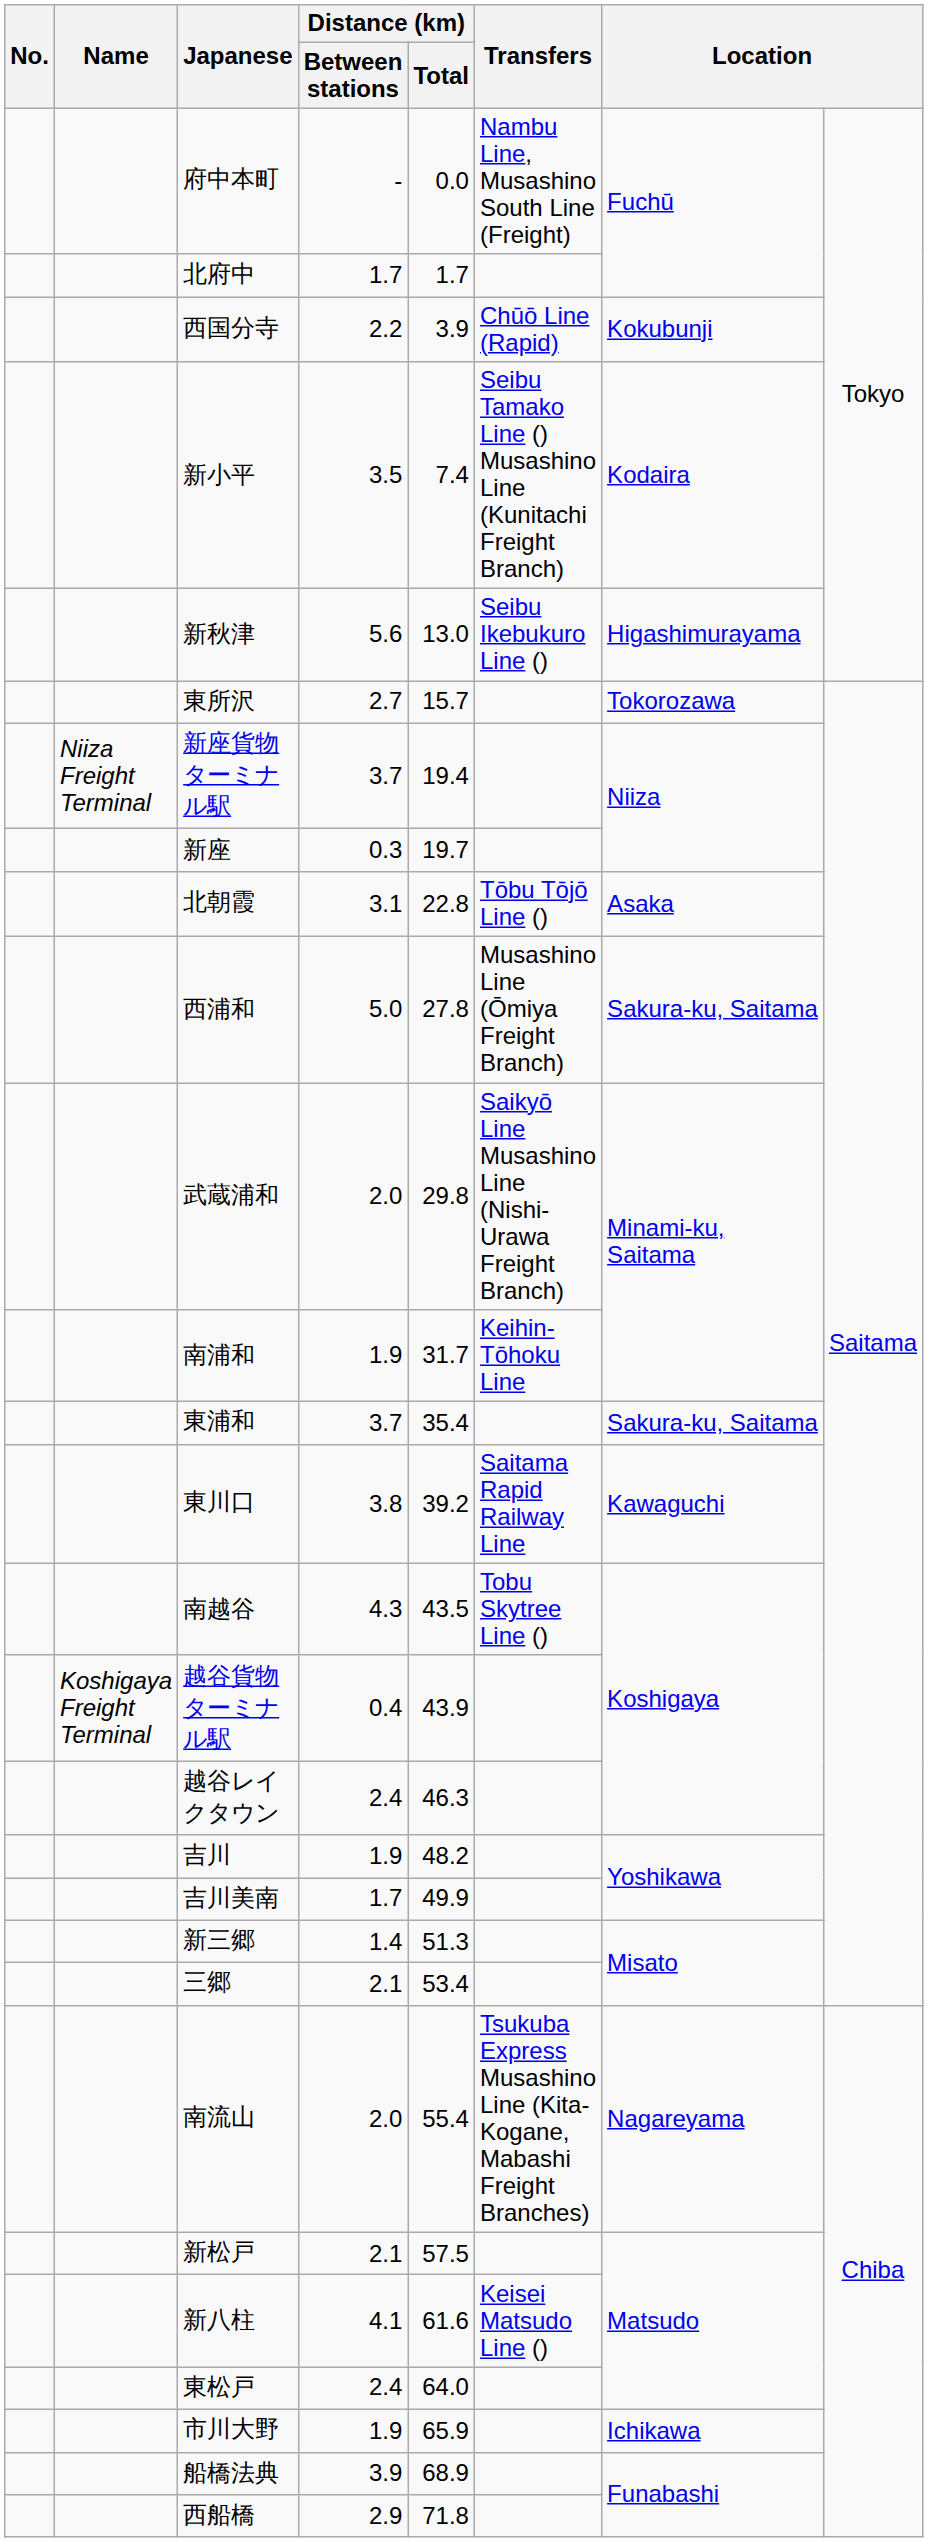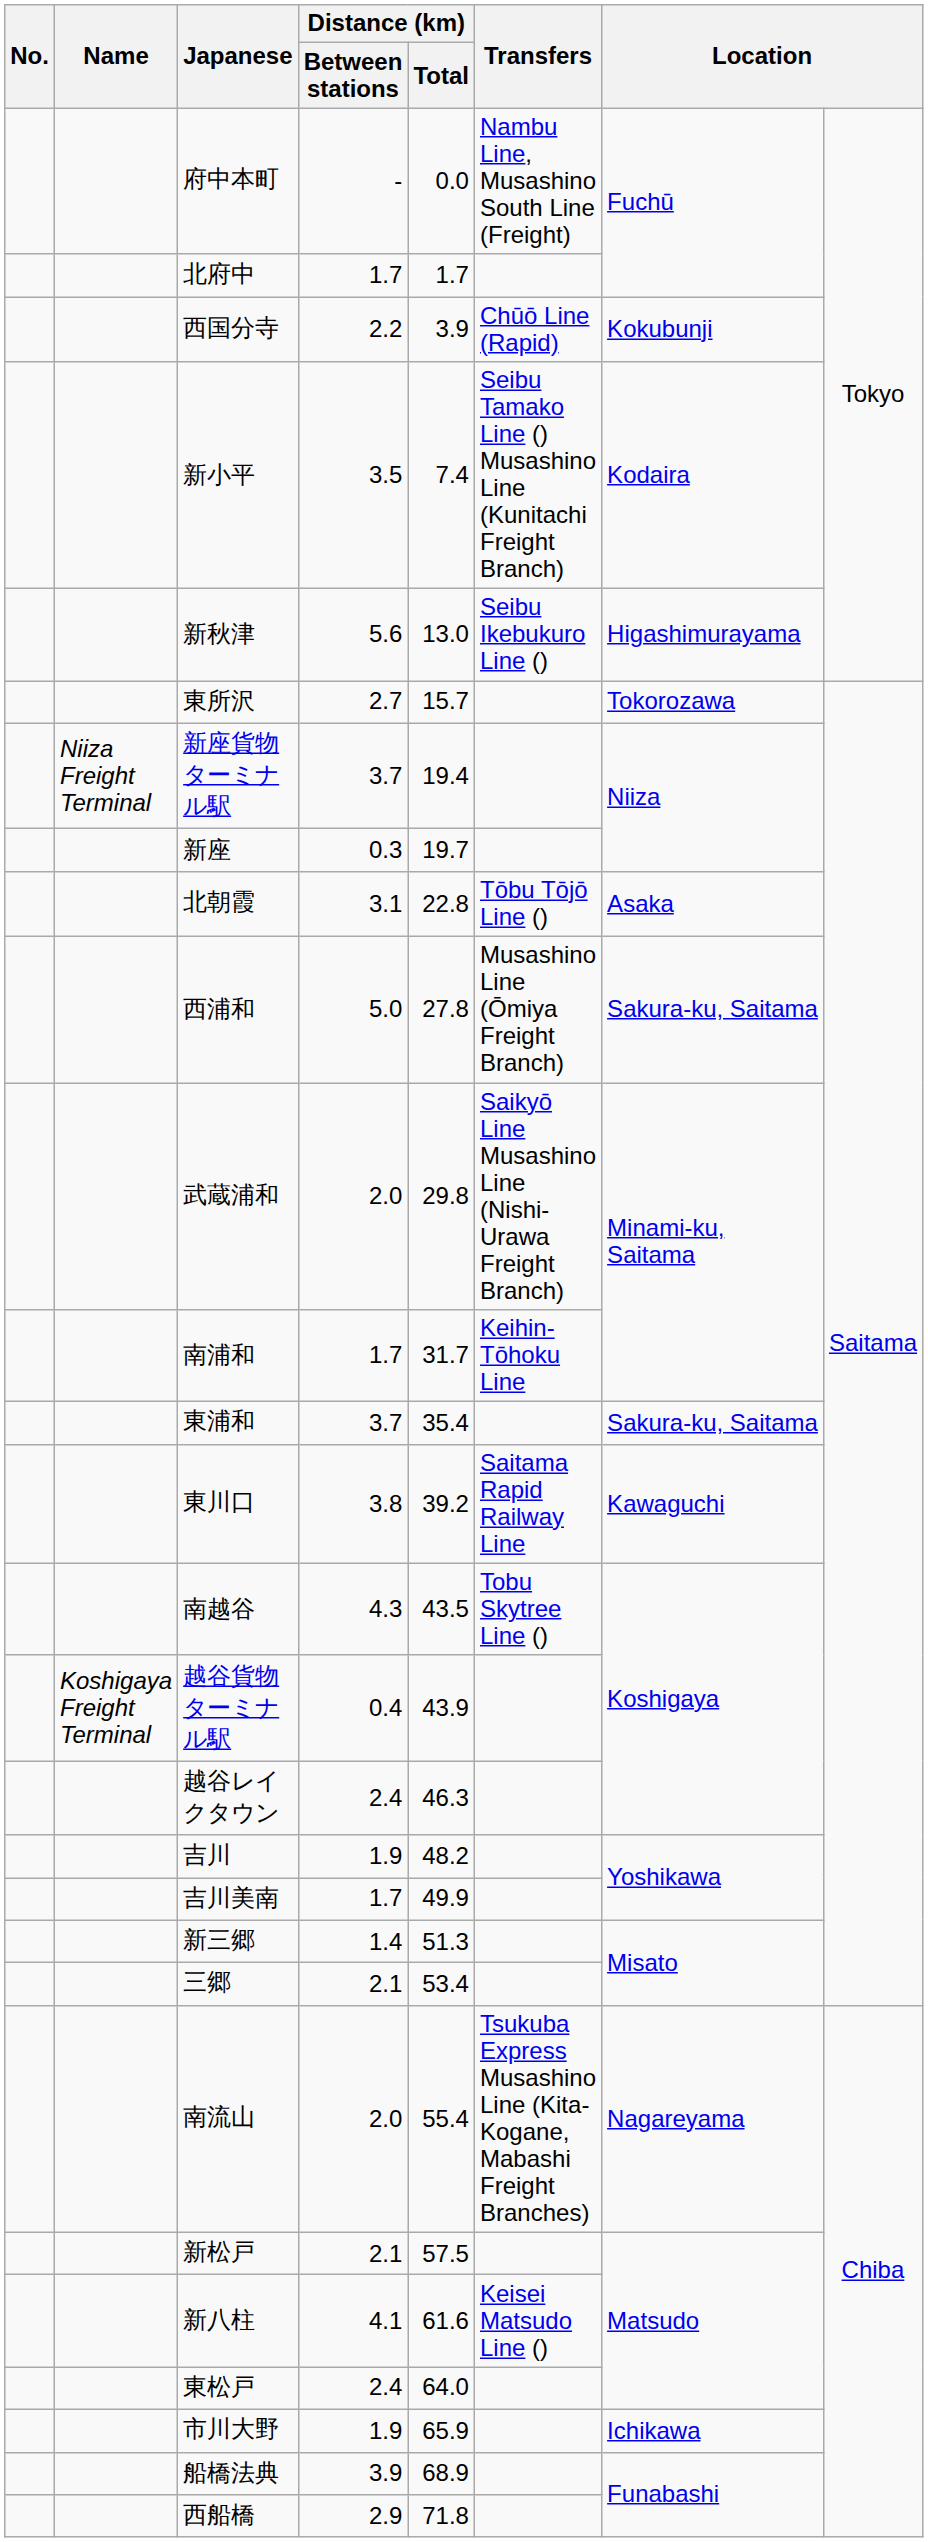南浦和 | Distance (km) / Between stations: 1.9 -> 1.7
